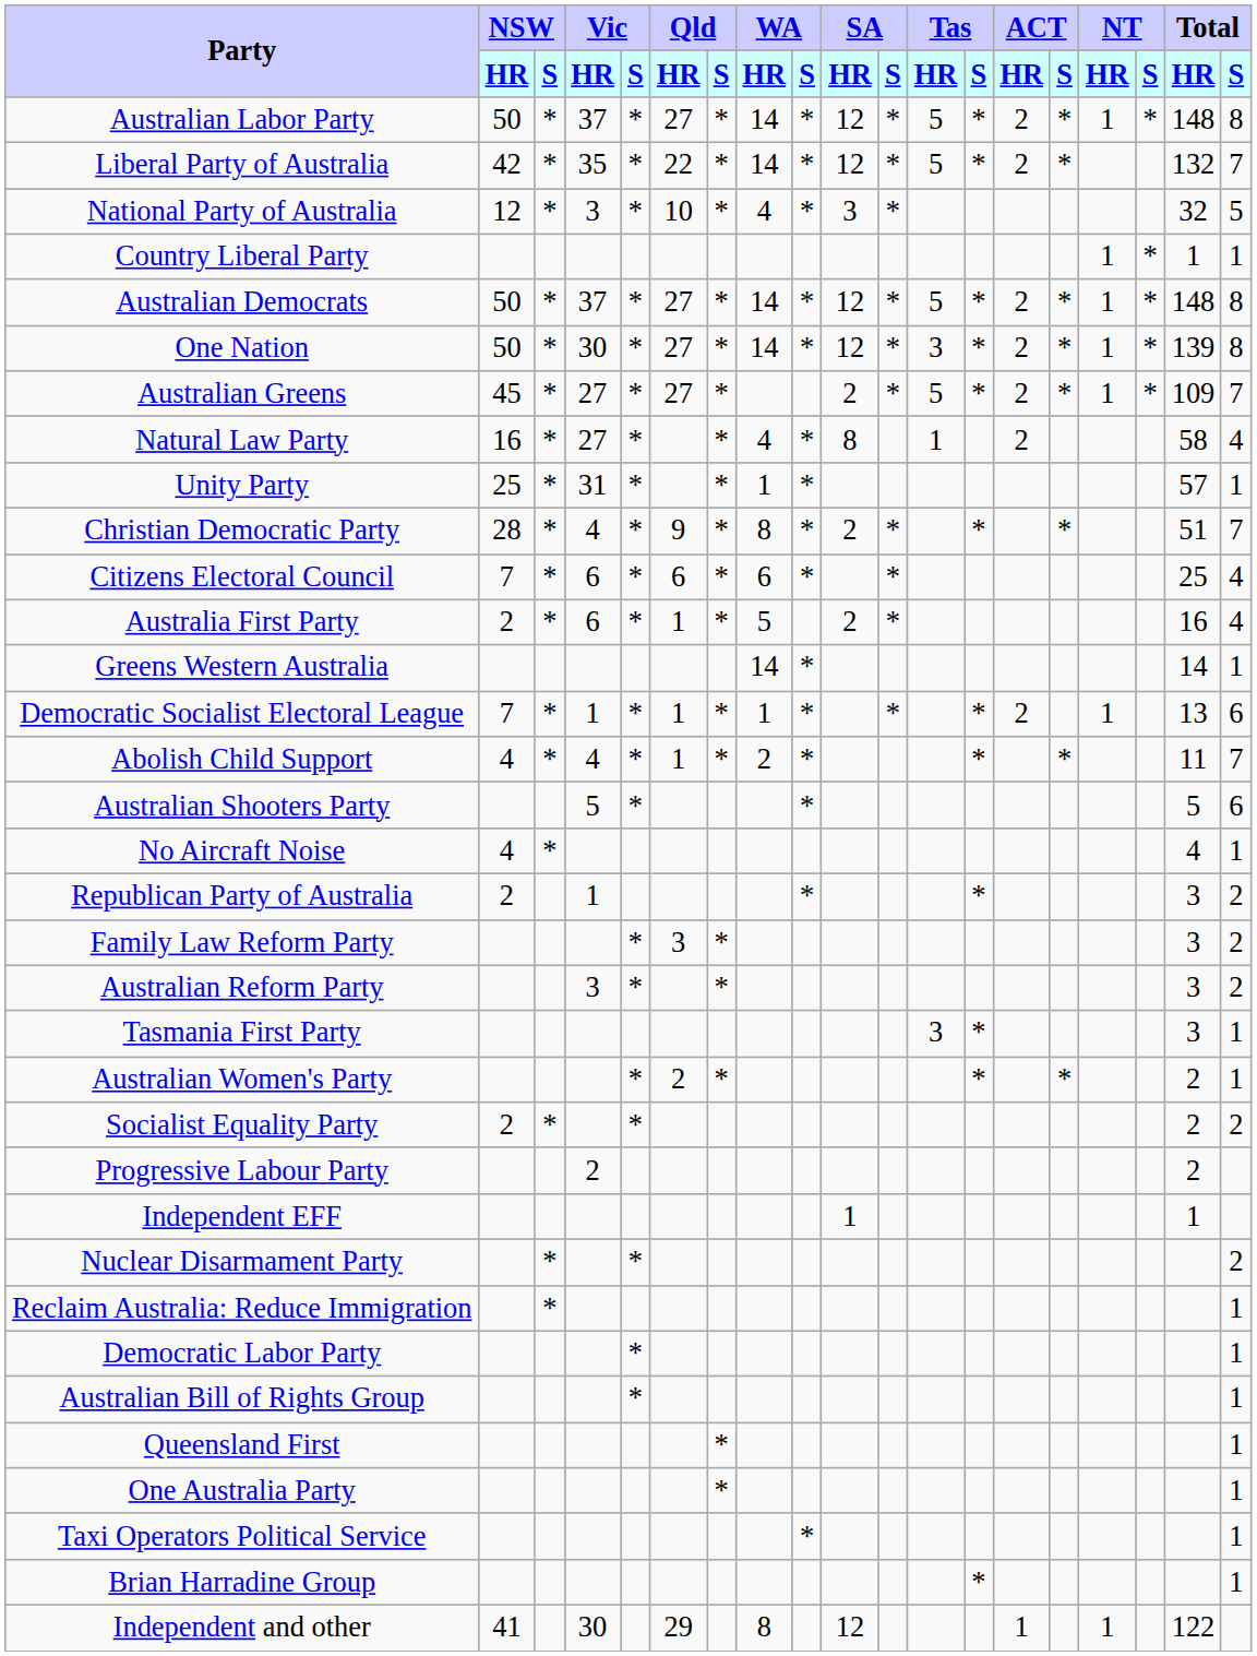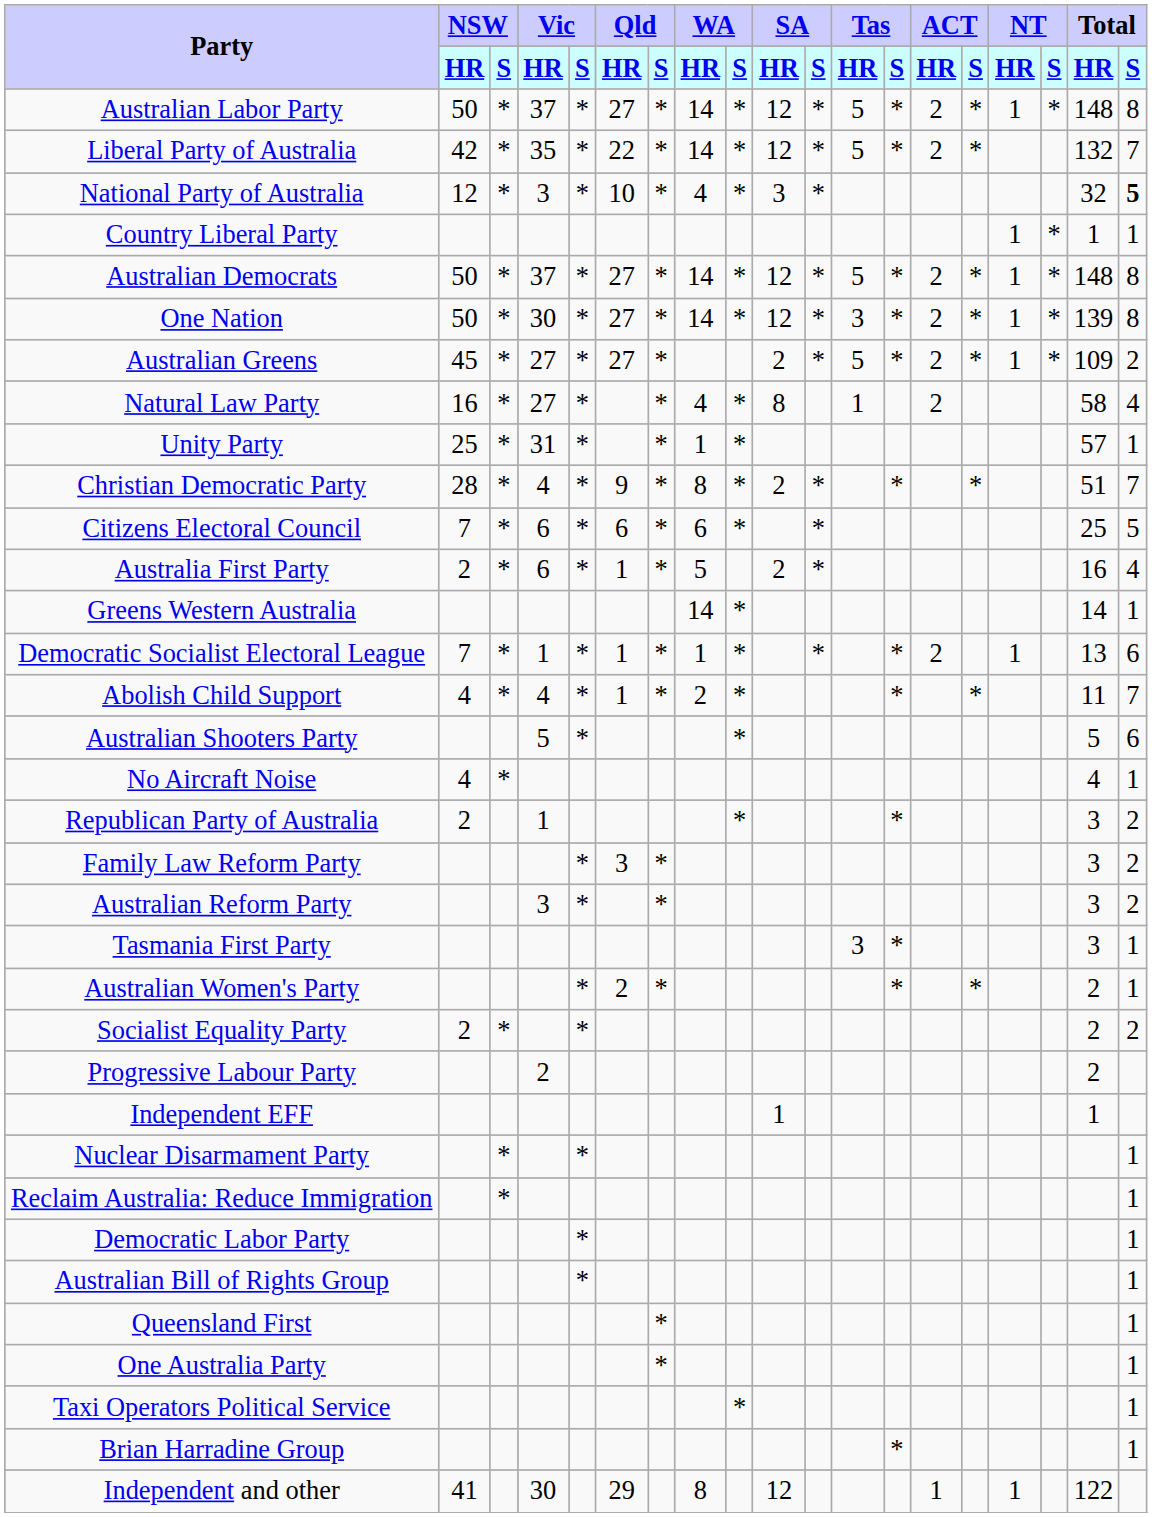National Party of Australia | Total / S: normal -> bold
Australian Greens | Total / S: 7 -> 2
Citizens Electoral Council | Total / S: 4 -> 5
Nuclear Disarmament Party | Total / S: 2 -> 1
